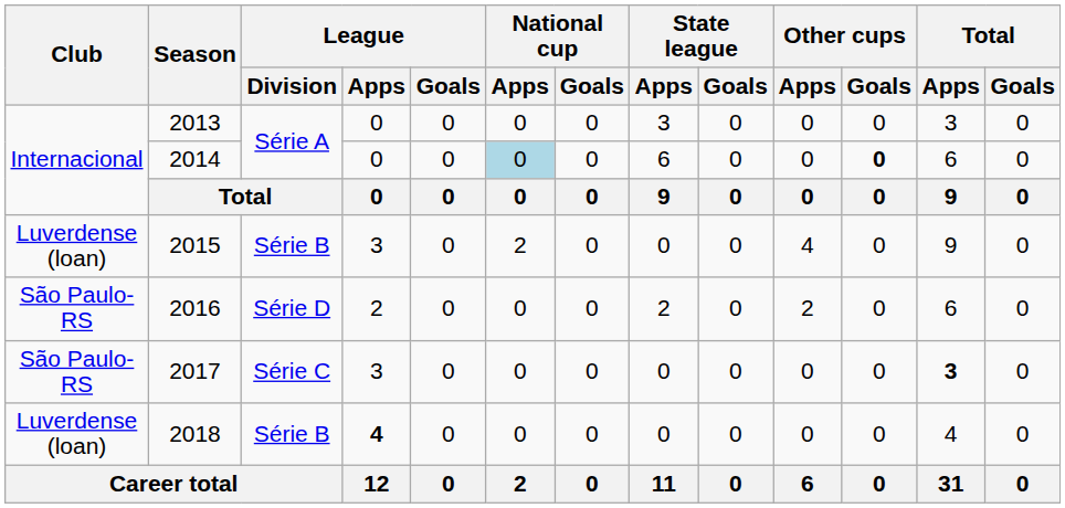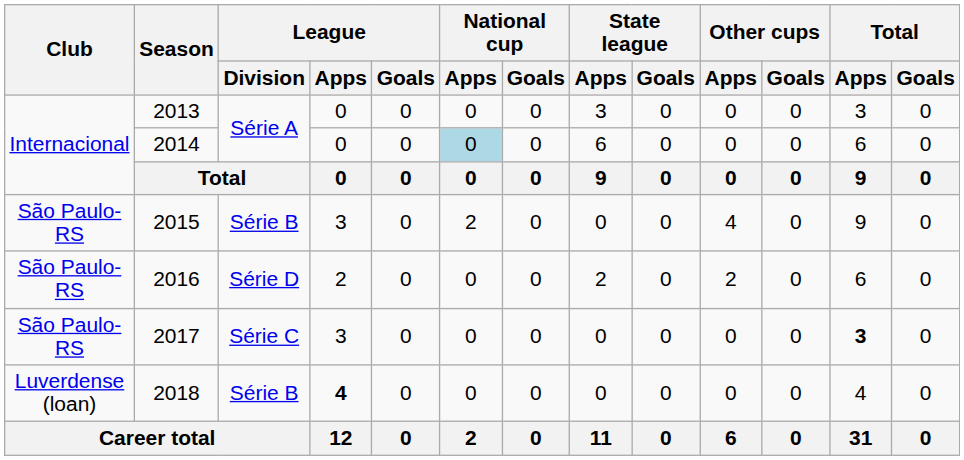2014 | Other cups / Goals: bold -> normal
2015 | Club: Luverdense (loan) -> São Paulo-RS
